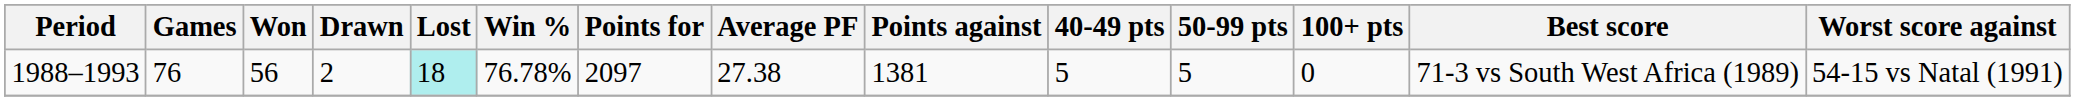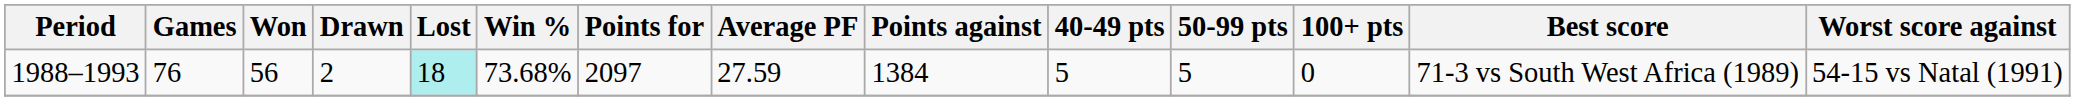1988–1993 | Win %: 76.78% -> 73.68%
1988–1993 | Average PF: 27.38 -> 27.59
1988–1993 | Points against: 1381 -> 1384
